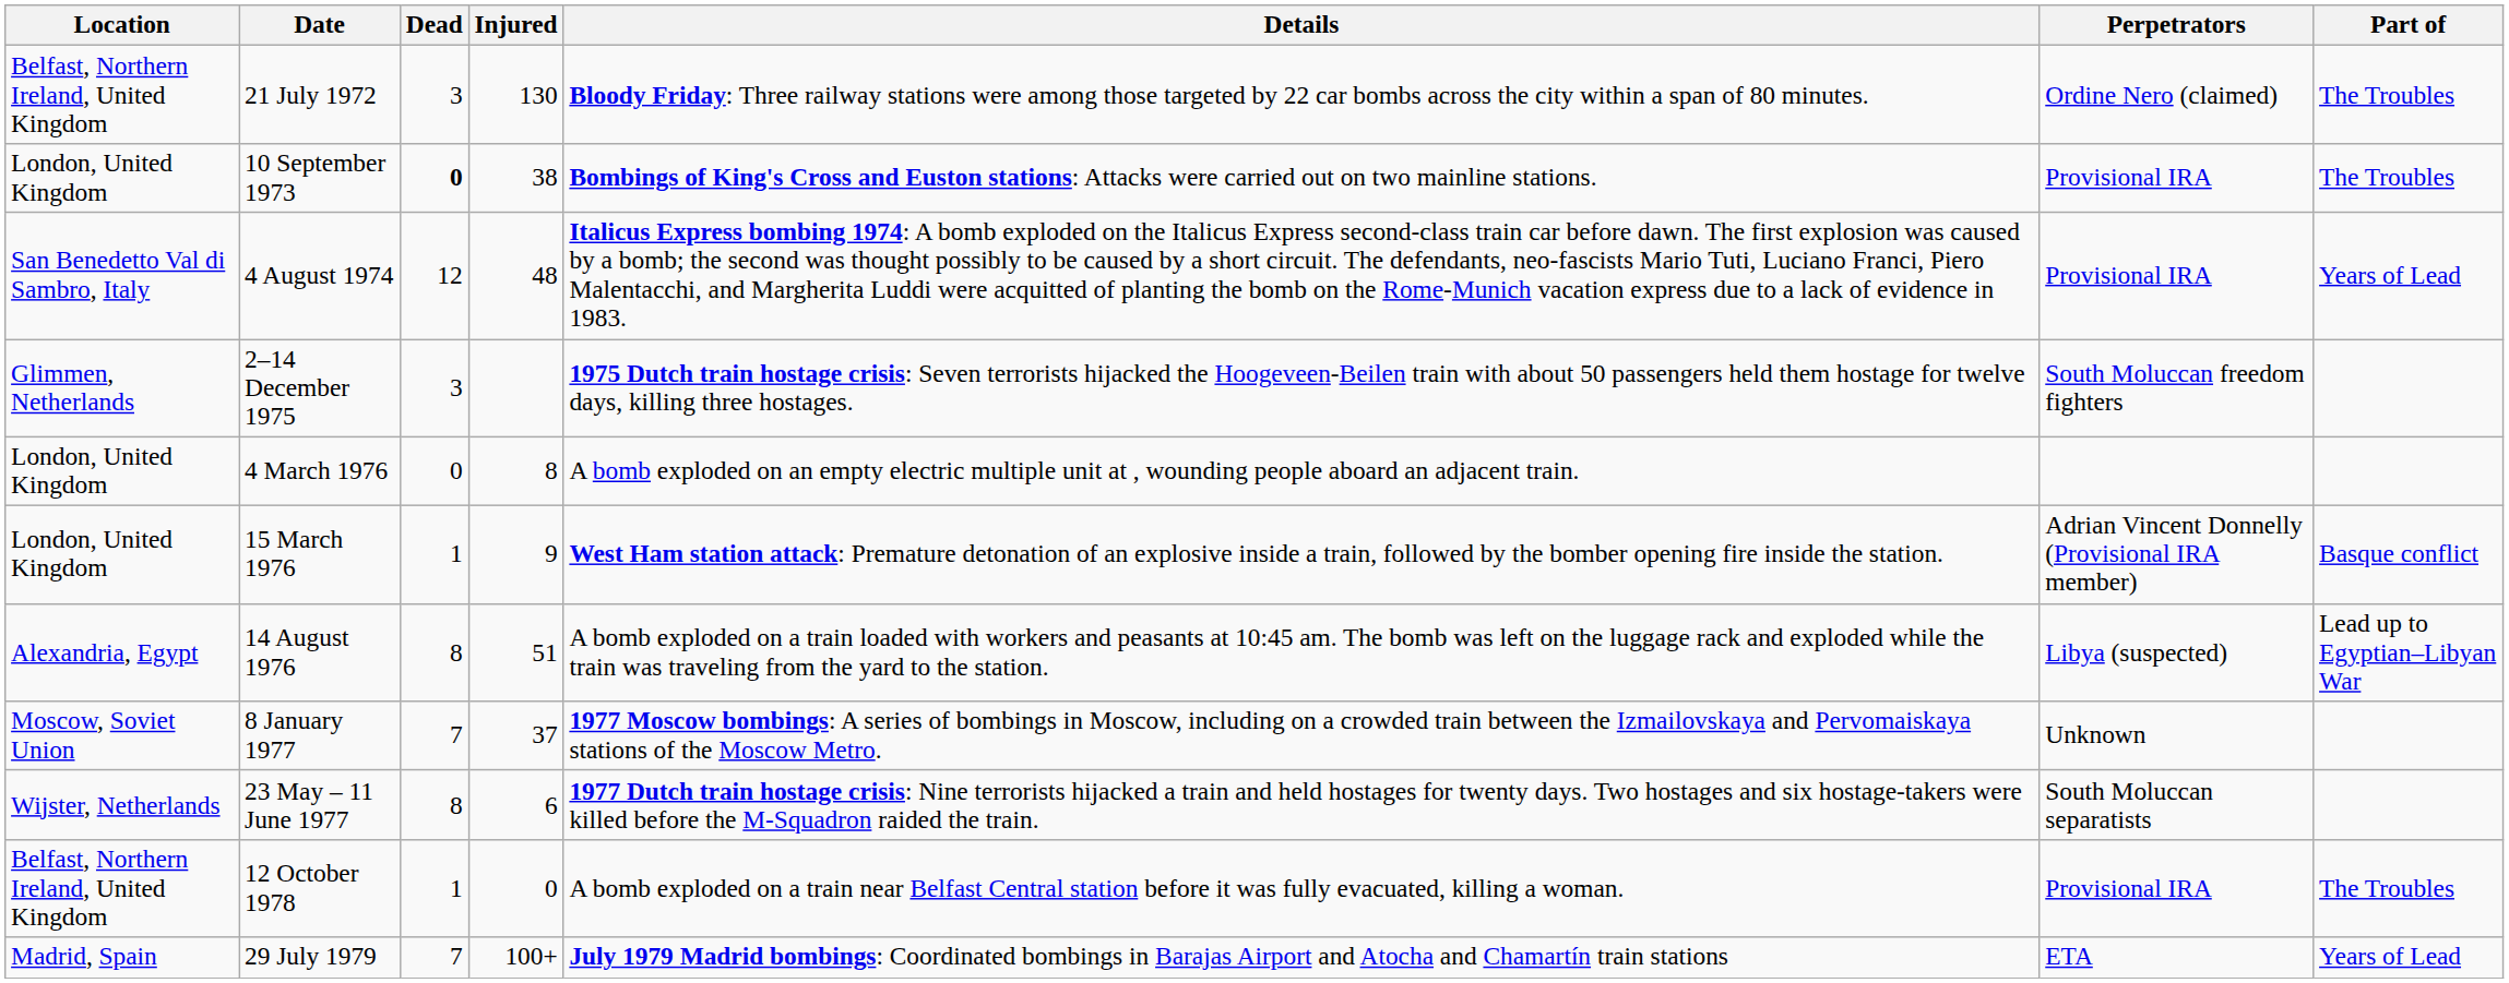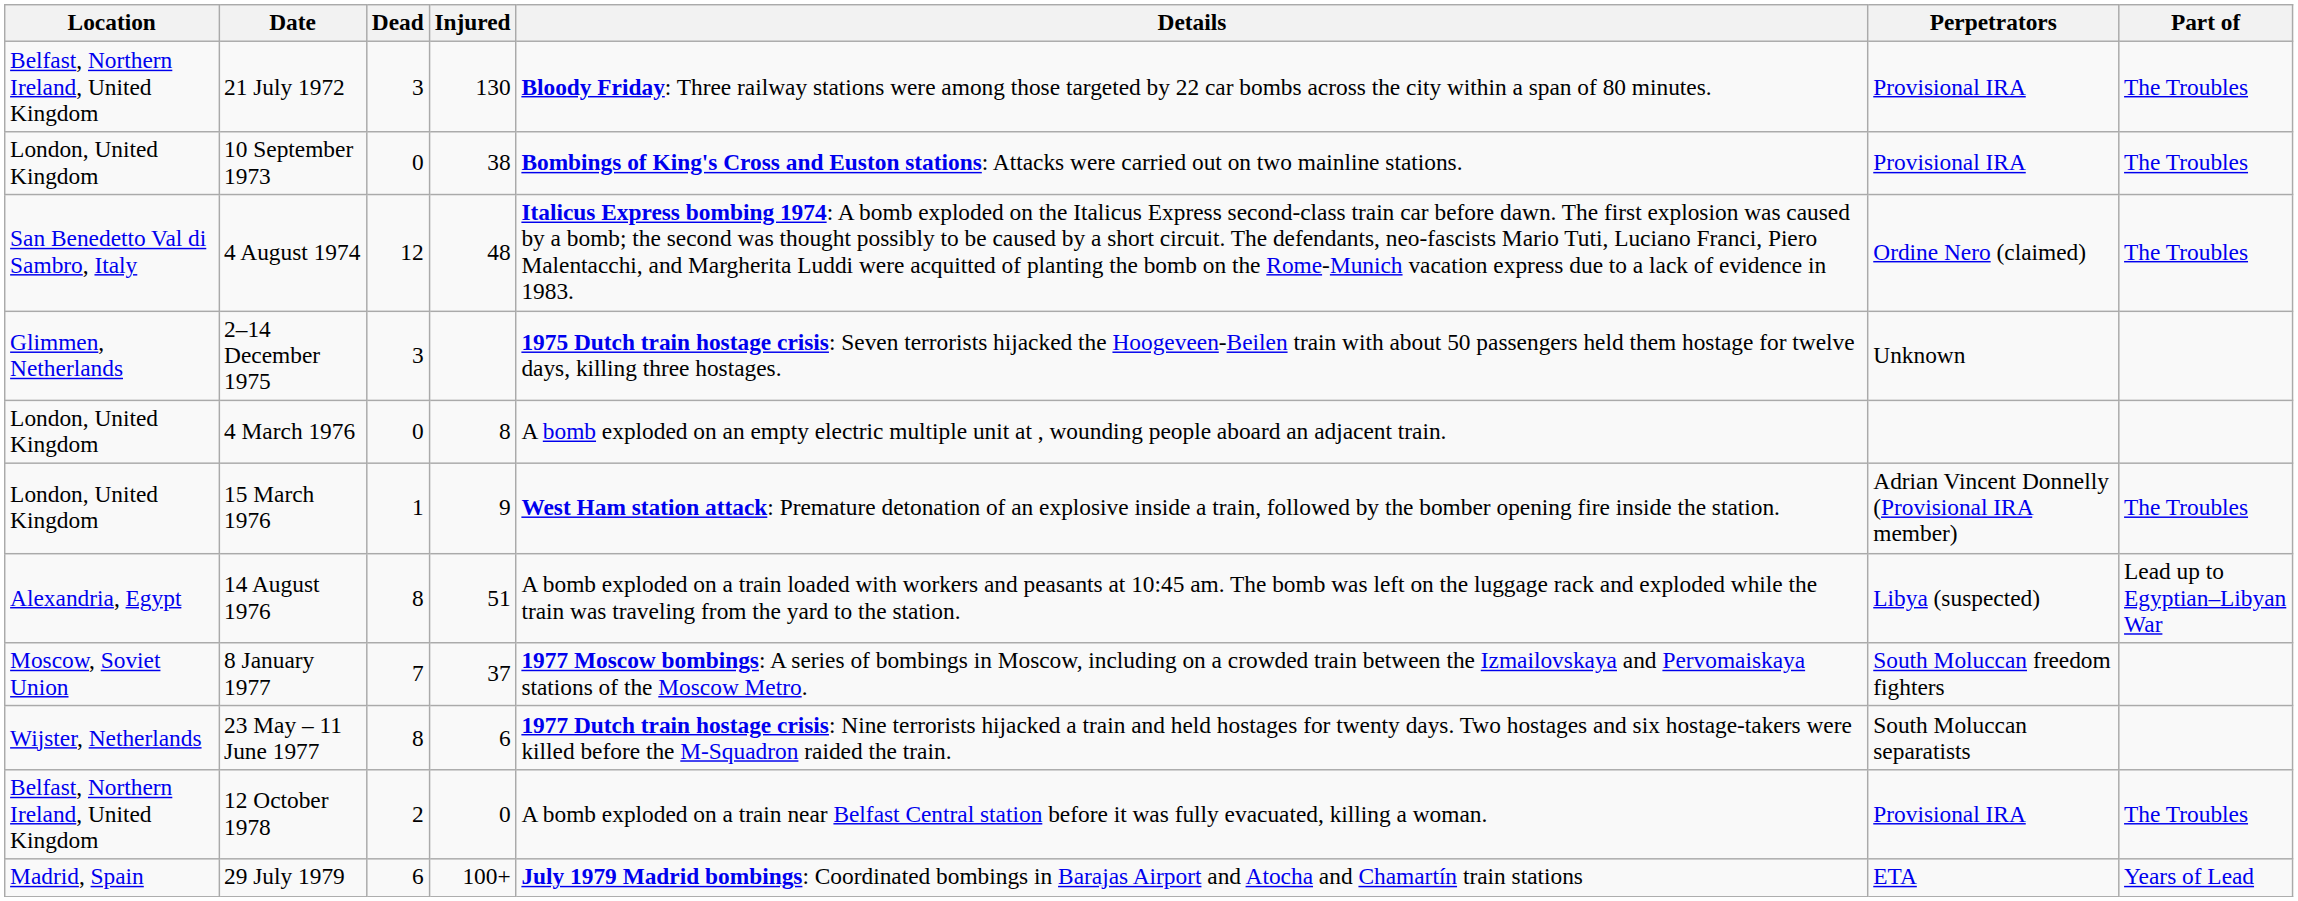21 July 1972 | Perpetrators: Ordine Nero (claimed) -> Provisional IRA
10 September 1973 | Dead: bold -> normal
4 August 1974 | Perpetrators: Provisional IRA -> Ordine Nero (claimed)
4 August 1974 | Part of: Years of Lead -> The Troubles
2–14 December 1975 | Perpetrators: South Moluccan freedom fighters -> Unknown
15 March 1976 | Part of: Basque conflict -> The Troubles
8 January 1977 | Perpetrators: Unknown -> South Moluccan freedom fighters
12 October 1978 | Dead: 1 -> 2
29 July 1979 | Dead: 7 -> 6
